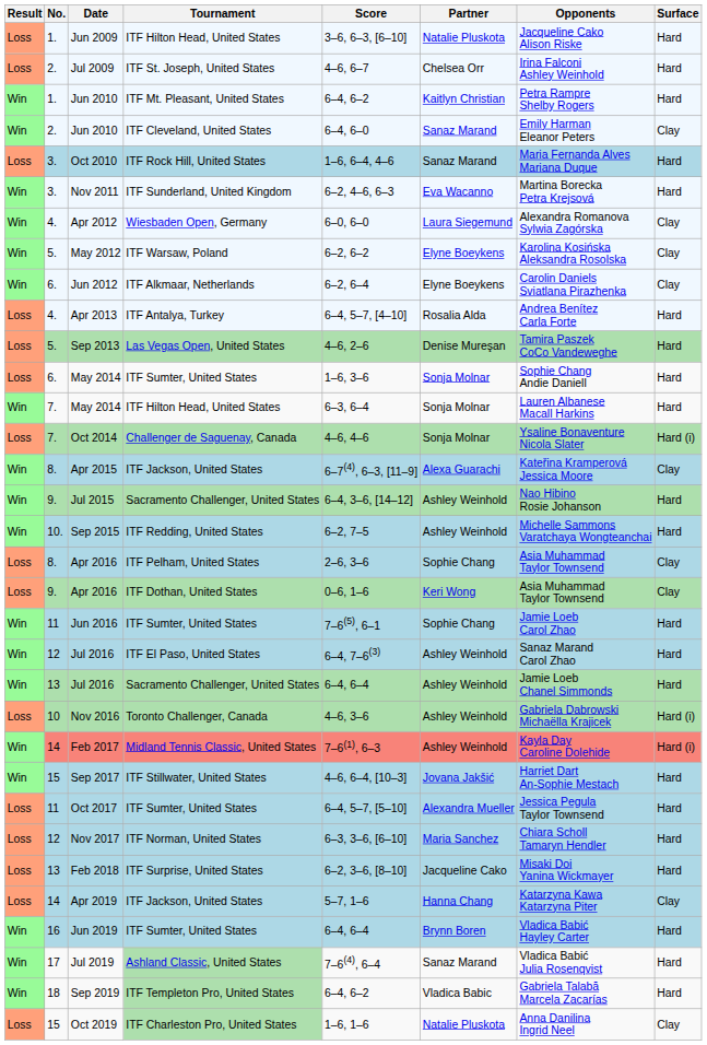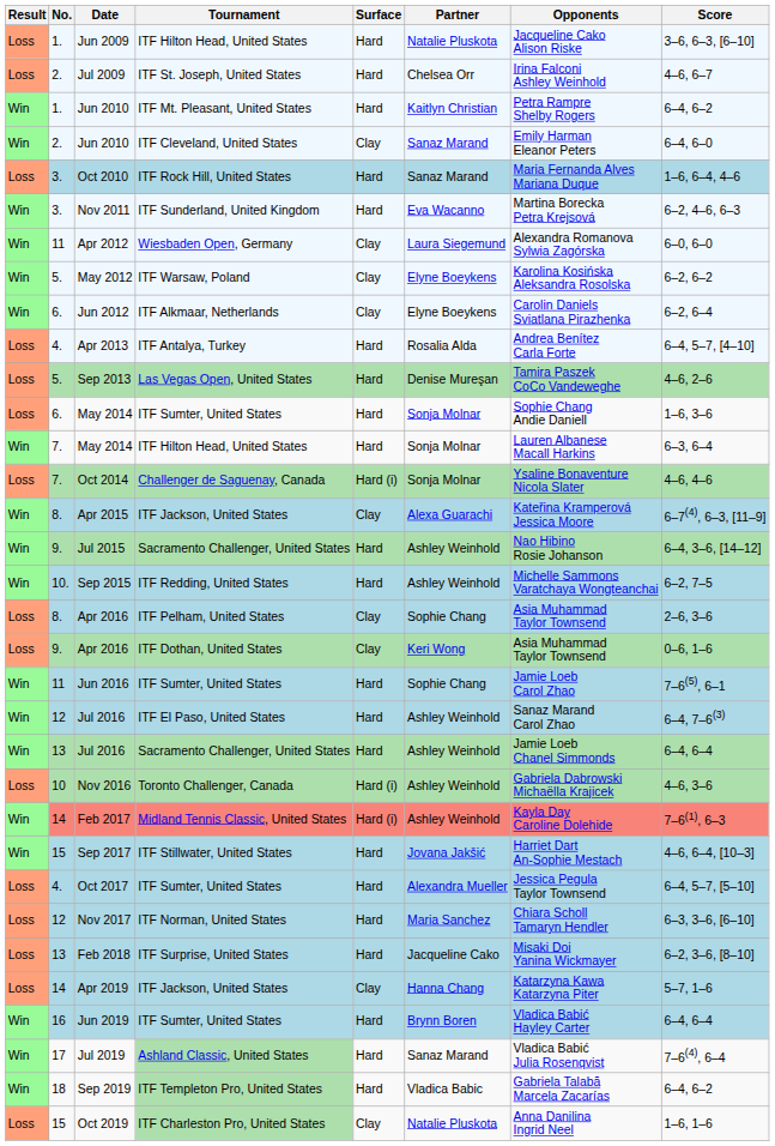columns swapped: Surface <-> Score
Apr 2012 | No.: 4. -> 11
Oct 2017 | No.: 11 -> 4.
